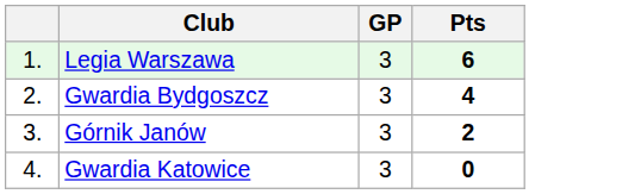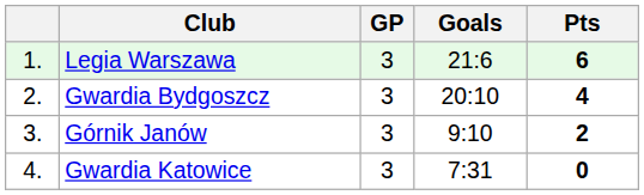+ column: Goals | 21:6 | 20:10 | 9:10 | 7:31
